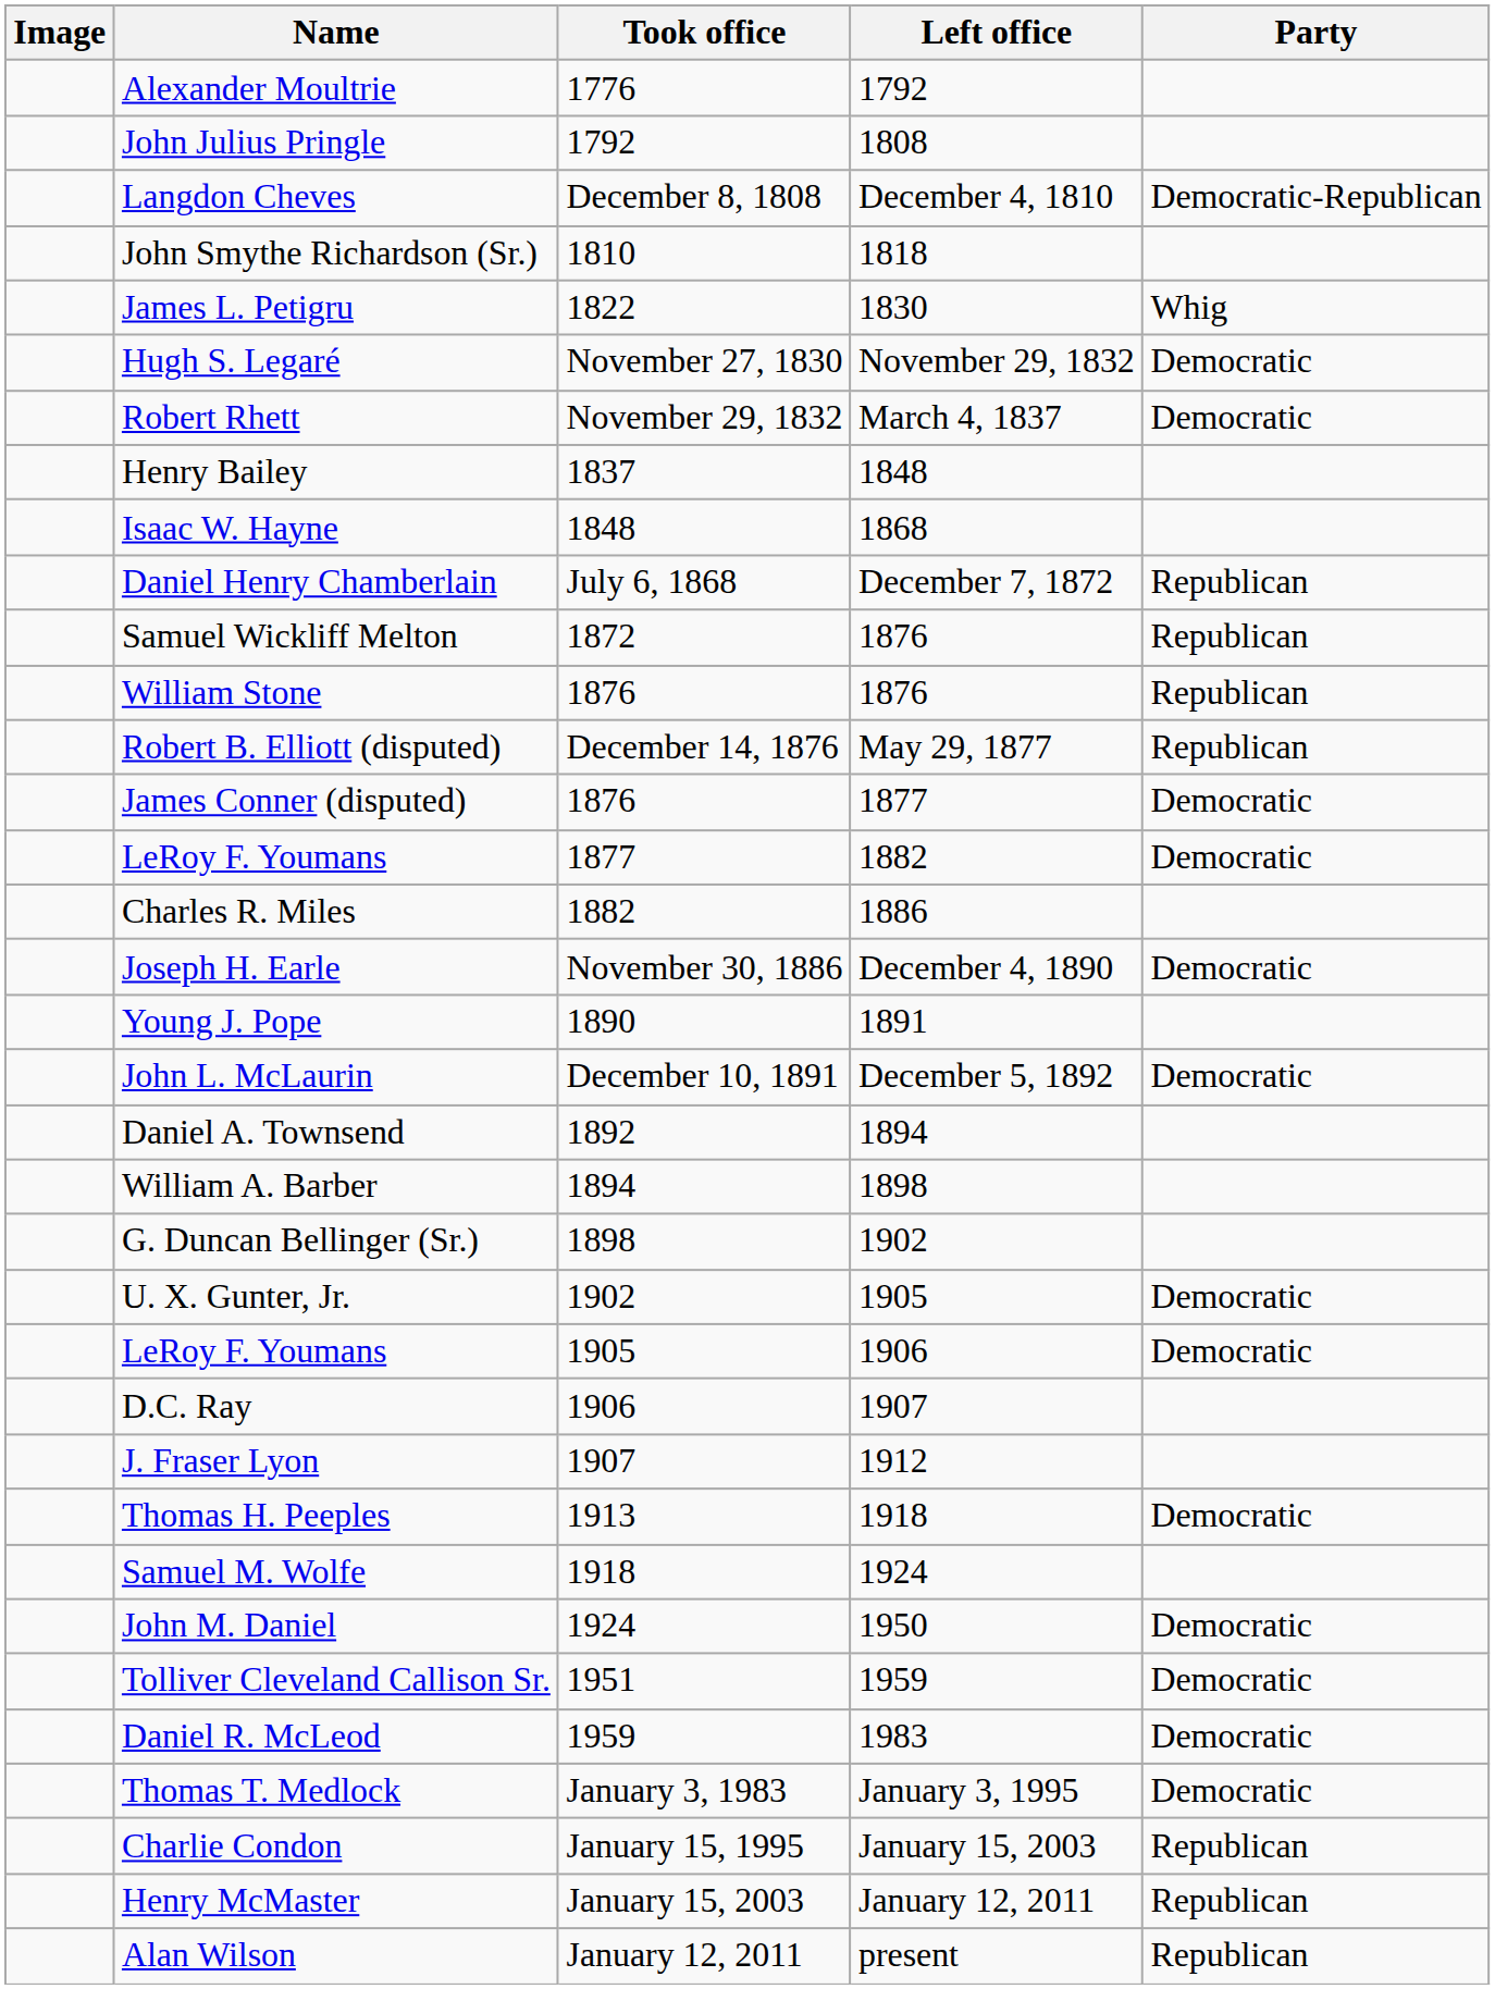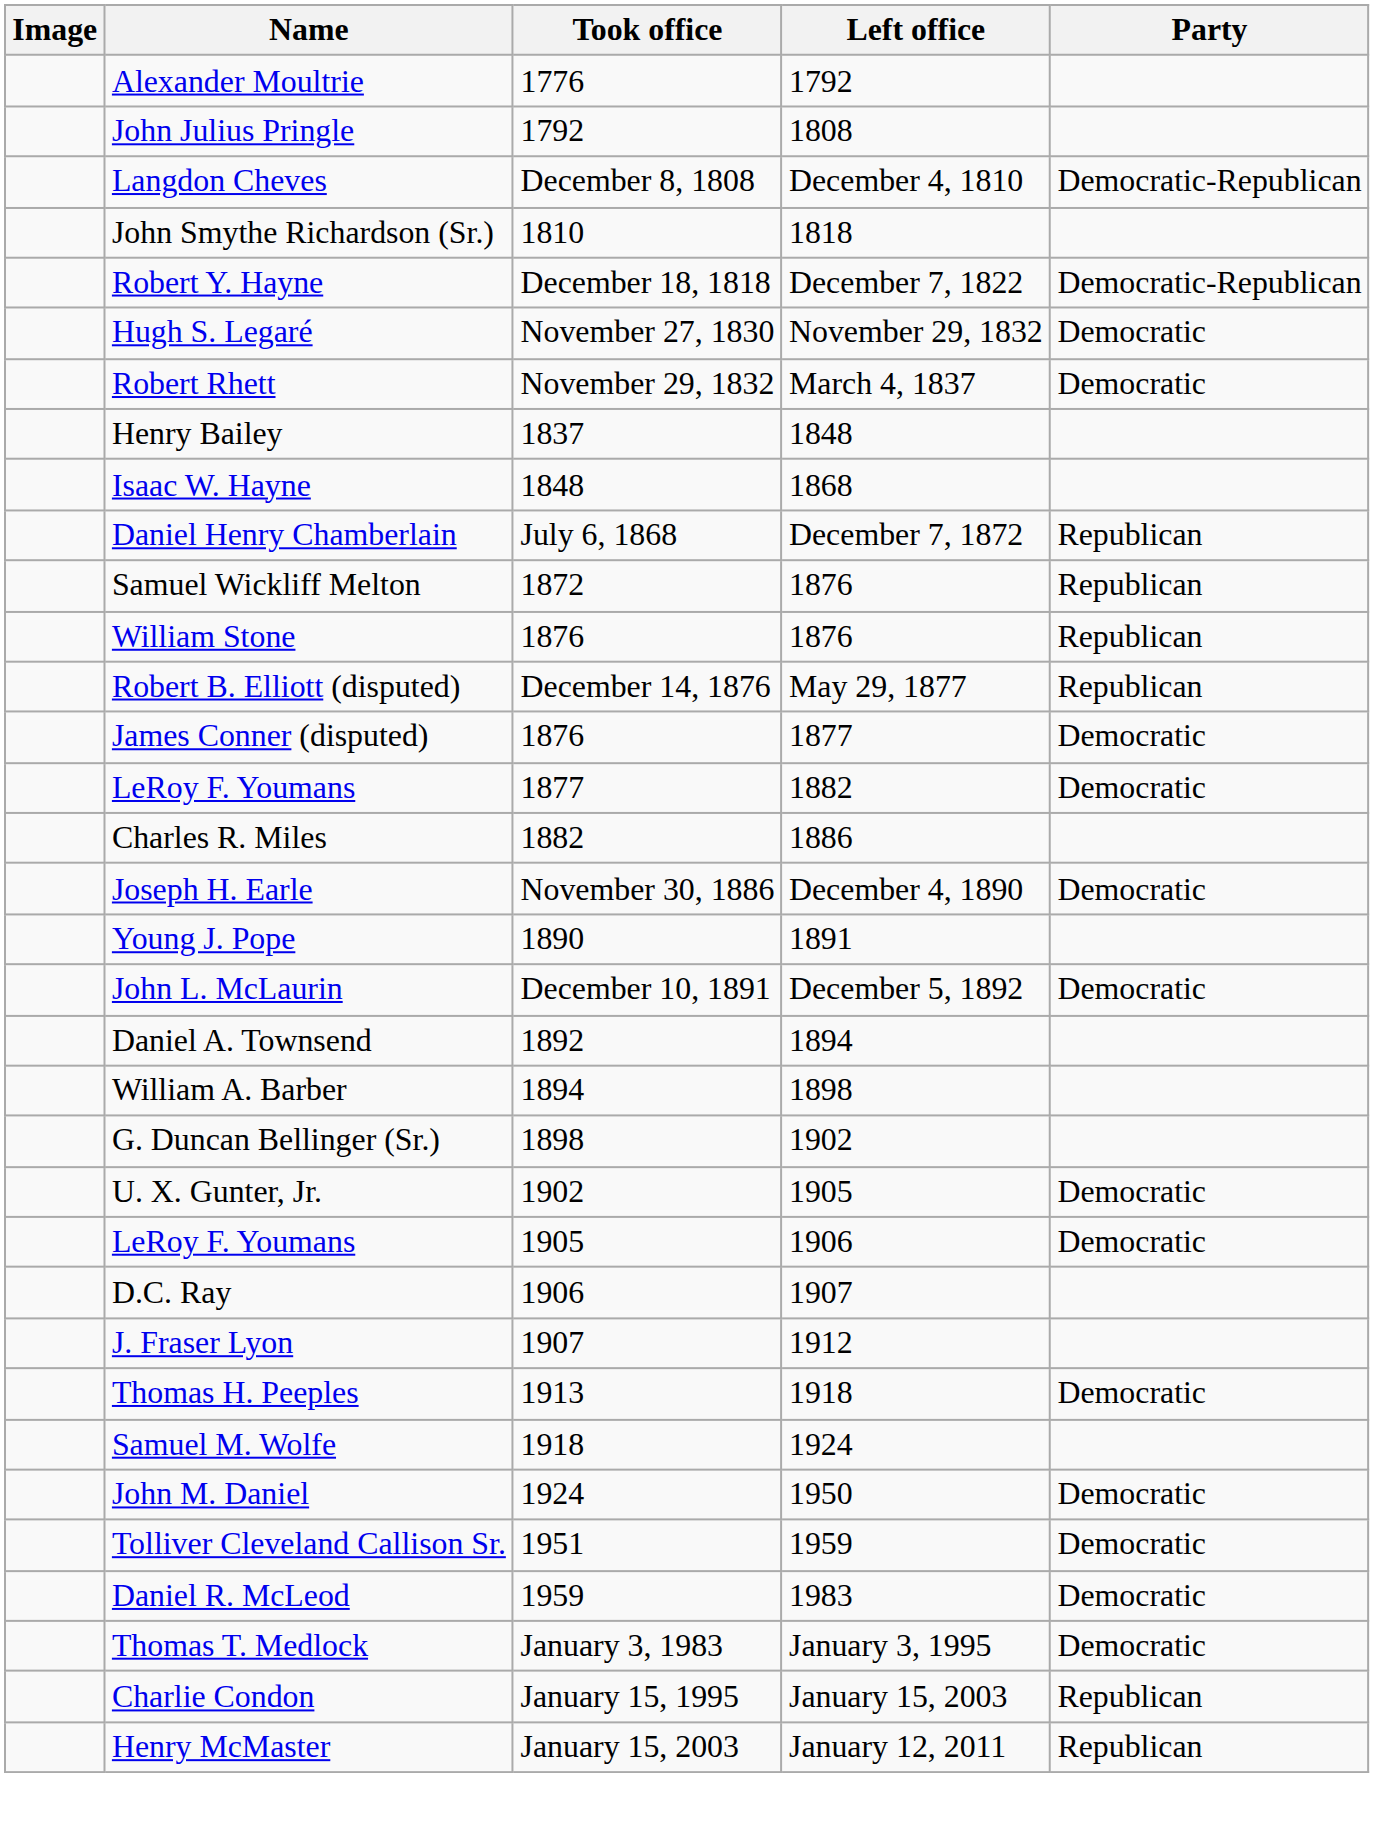+ row: Robert Y. Hayne | December 18, 1818 | December 7, 1822 | Democratic-Republican
- row: James L. Petigru | 1822 | 1830 | Whig
- row: Alan Wilson | January 12, 2011 | present | Republican
